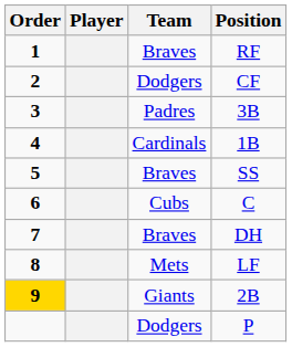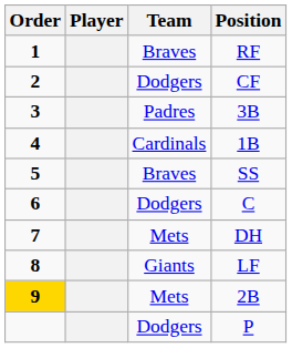C | Team: Cubs -> Dodgers
DH | Team: Braves -> Mets
LF | Team: Mets -> Giants
2B | Team: Giants -> Mets
